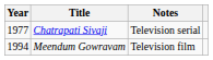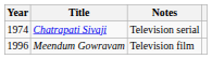Chatrapati Sivaji | Year: 1977 -> 1974
Meendum Gowravam | Year: 1994 -> 1996
